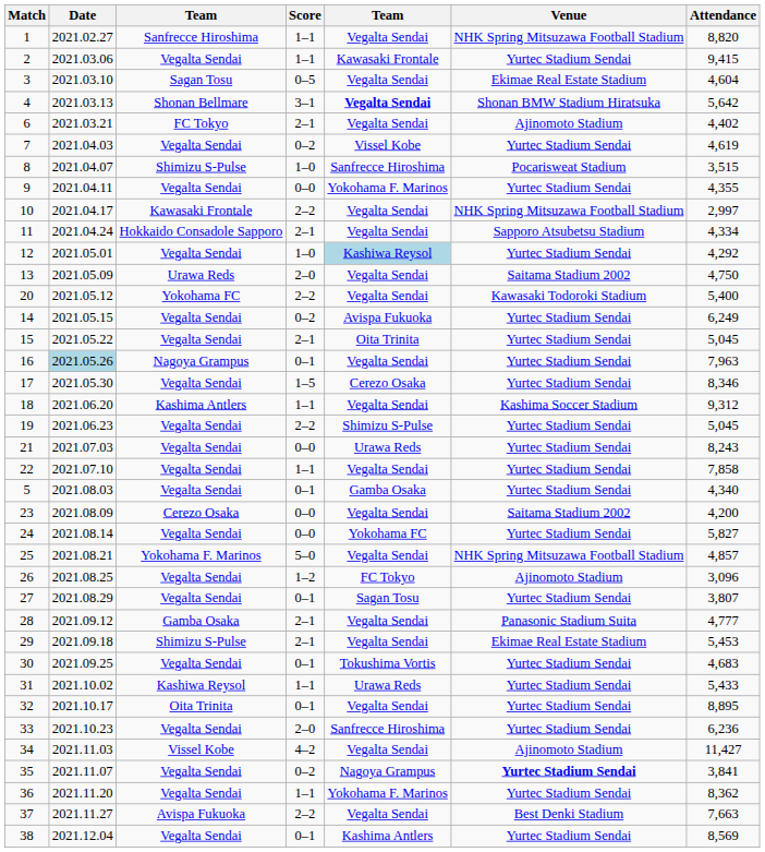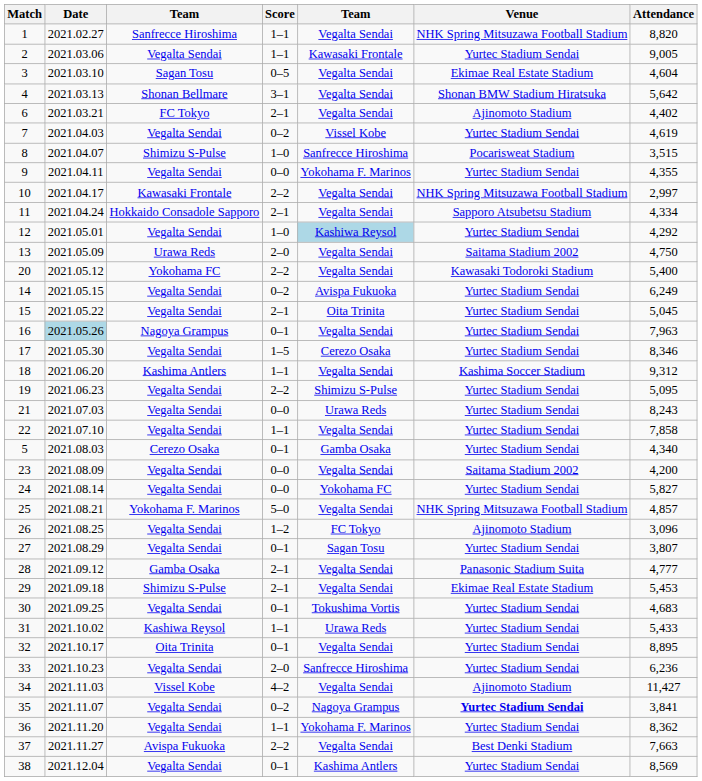2 | Attendance: 9,415 -> 9,005
4 | column 5: bold -> normal
19 | Attendance: 5,045 -> 5,095
5 | column 3: Vegalta Sendai -> Cerezo Osaka
23 | column 3: Cerezo Osaka -> Vegalta Sendai
